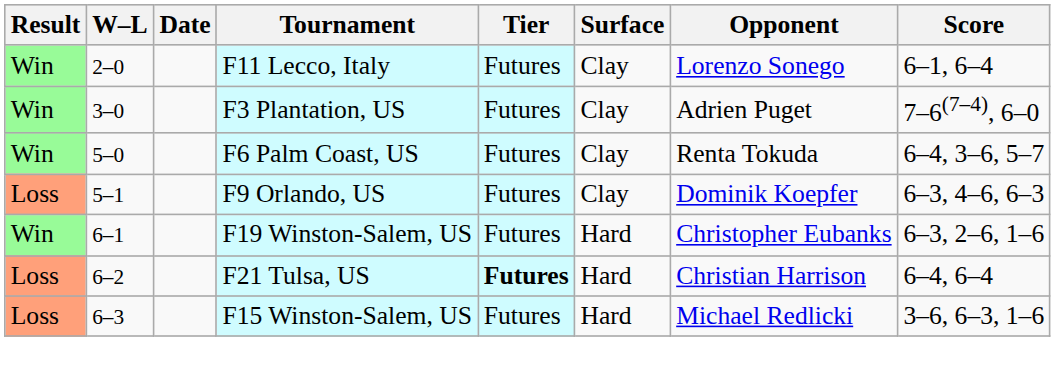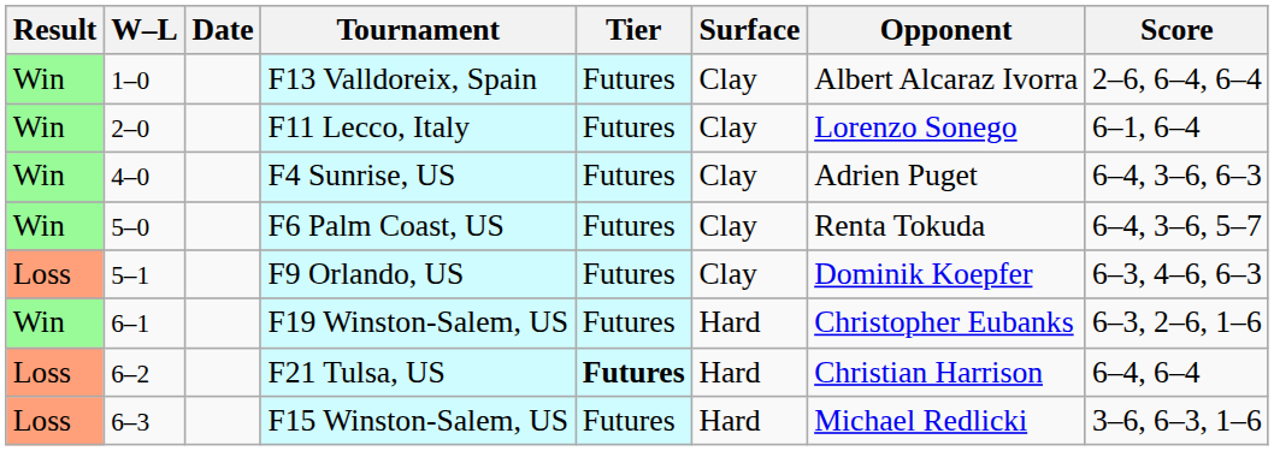+ row: Win | 1–0 | F13 Valldoreix, Spain | Futures | Clay | Albert Alcaraz Ivorra | 2–6, 6–4, 6–4
- row: Win | 3–0 | F3 Plantation, US | Futures | Clay | Adrien Puget | 7–6(7–4), 6–0
+ row: Win | 4–0 | F4 Sunrise, US | Futures | Clay | Adrien Puget | 6–4, 3–6, 6–3
